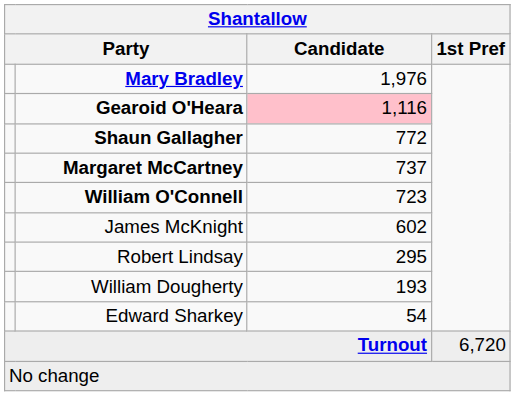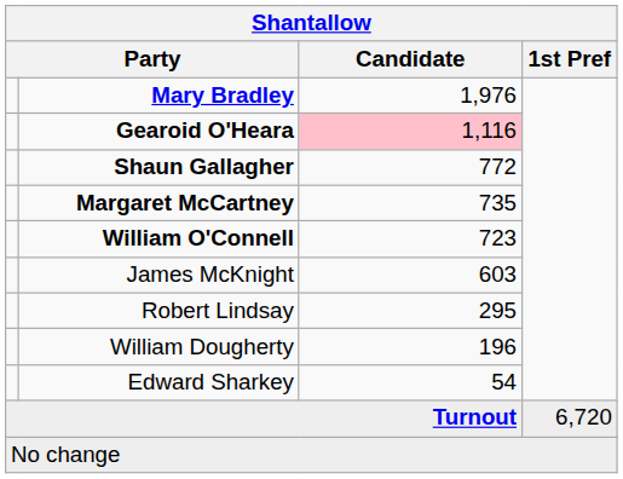Margaret McCartney | Candidate: 737 -> 735
James McKnight | Candidate: 602 -> 603
William Dougherty | Candidate: 193 -> 196
